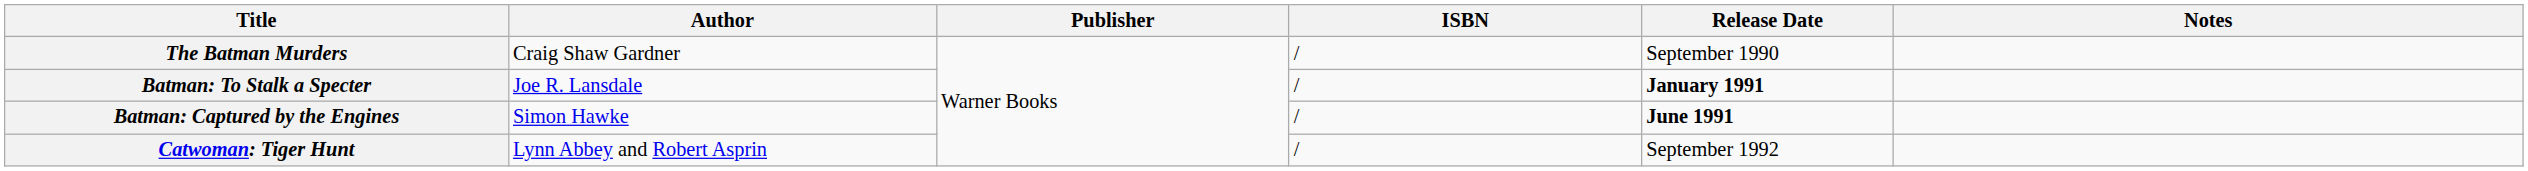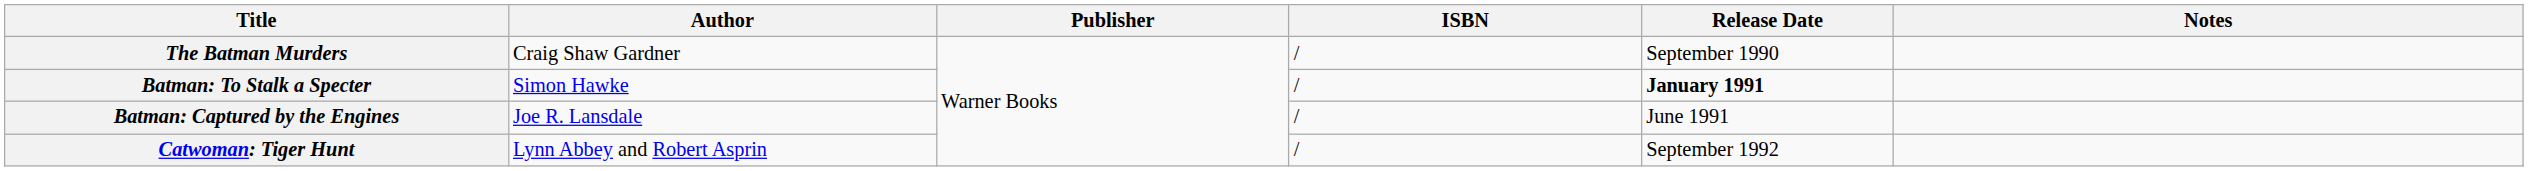Batman: To Stalk a Specter | Author: Joe R. Lansdale -> Simon Hawke
Batman: Captured by the Engines | Author: Simon Hawke -> Joe R. Lansdale
Batman: Captured by the Engines | Release Date: bold -> normal
